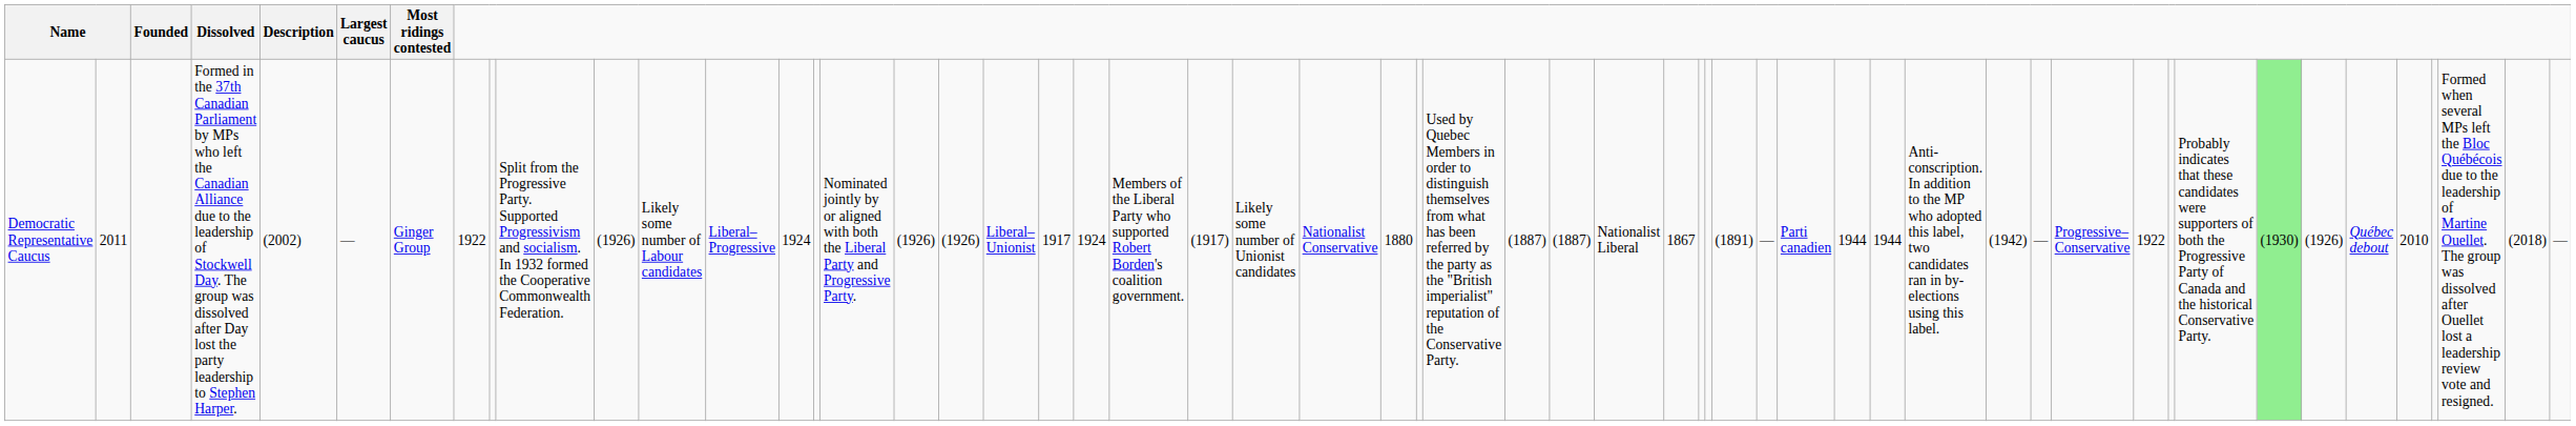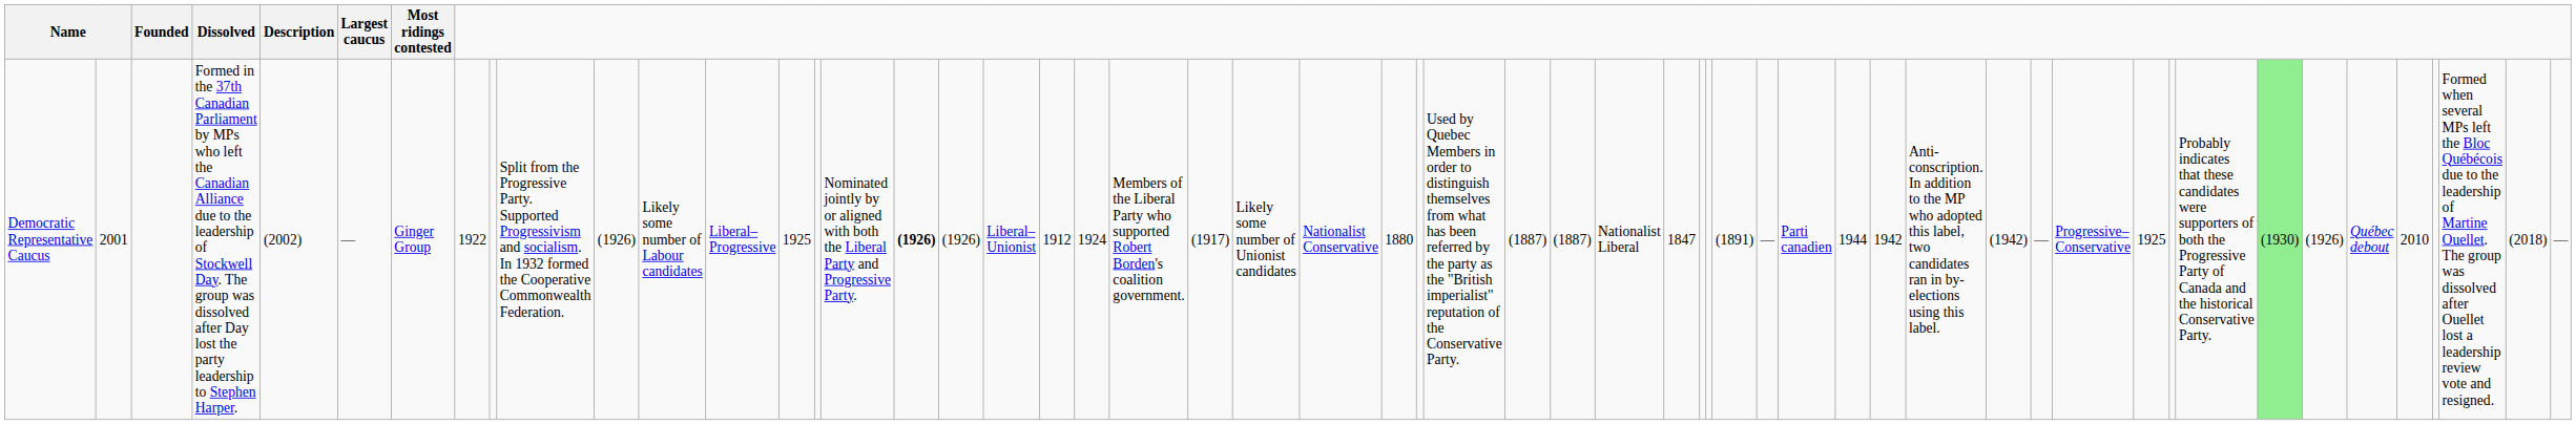Democratic Representative Caucus | column 2: 2011 -> 2001
Democratic Representative Caucus | column 14: 1924 -> 1925
Democratic Representative Caucus | column 17: normal -> bold
Democratic Representative Caucus | column 20: 1917 -> 1912
Democratic Representative Caucus | column 32: 1867 -> 1847
Democratic Representative Caucus | column 39: 1944 -> 1942
Democratic Representative Caucus | column 44: 1922 -> 1925
